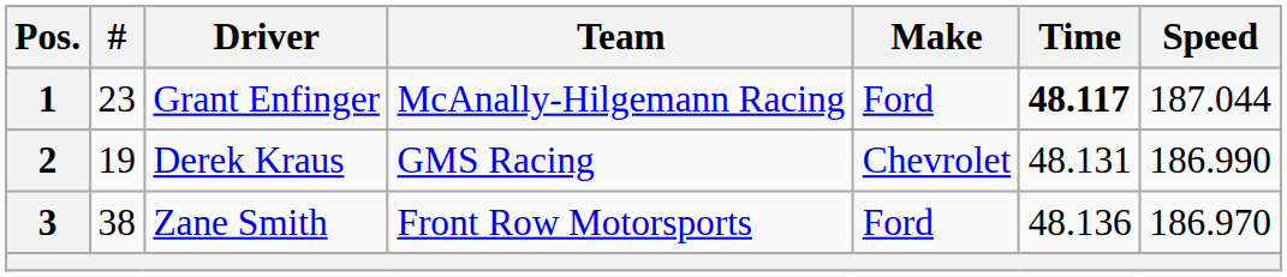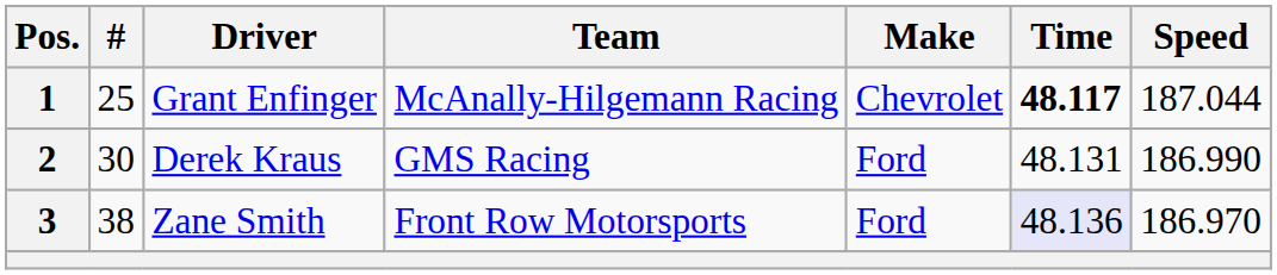1 | #: 23 -> 25
1 | Make: Ford -> Chevrolet
2 | #: 19 -> 30
2 | Make: Chevrolet -> Ford
3 | Time: no background -> lavender background
